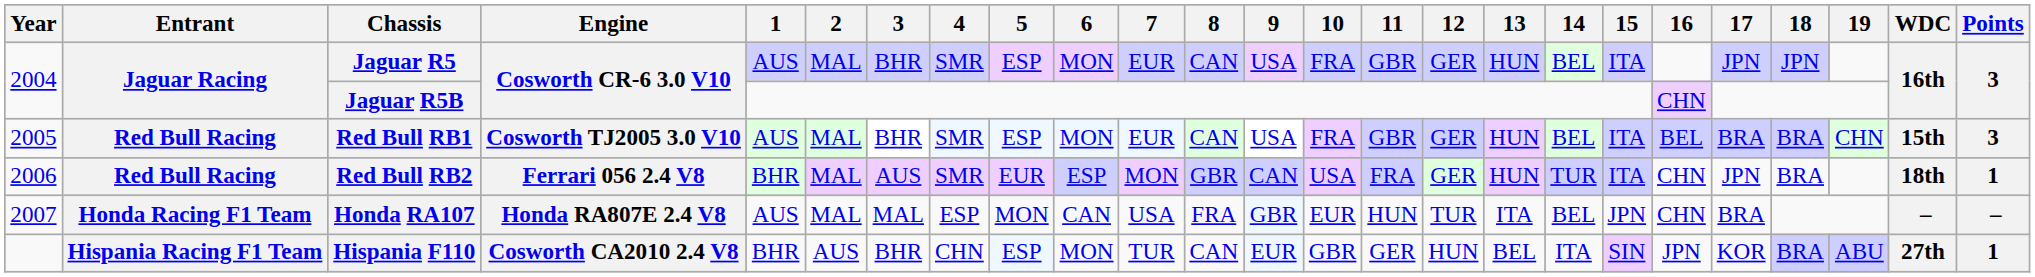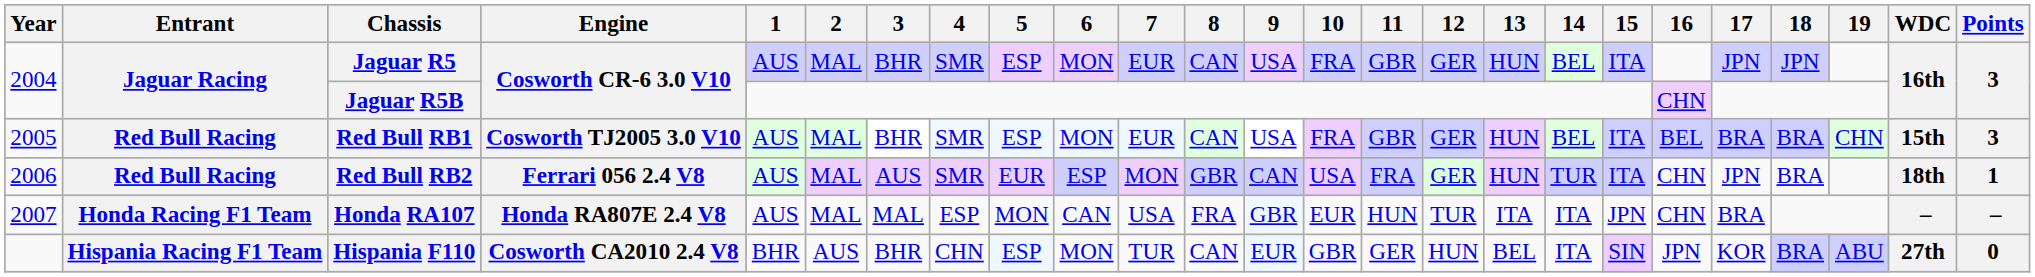Red Bull RB2 | 1: BHR -> AUS
Honda RA107 | 14: BEL -> ITA
Hispania F110 | Points: 1 -> 0
